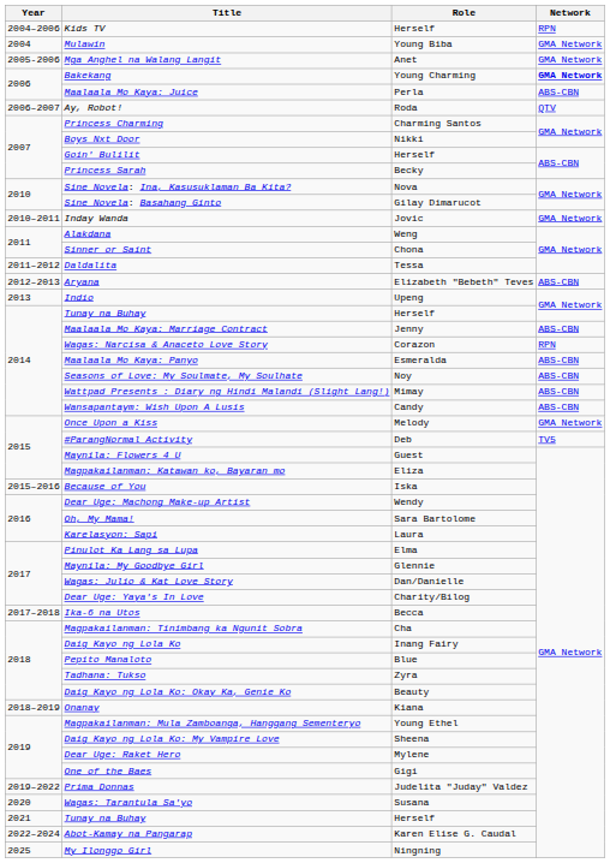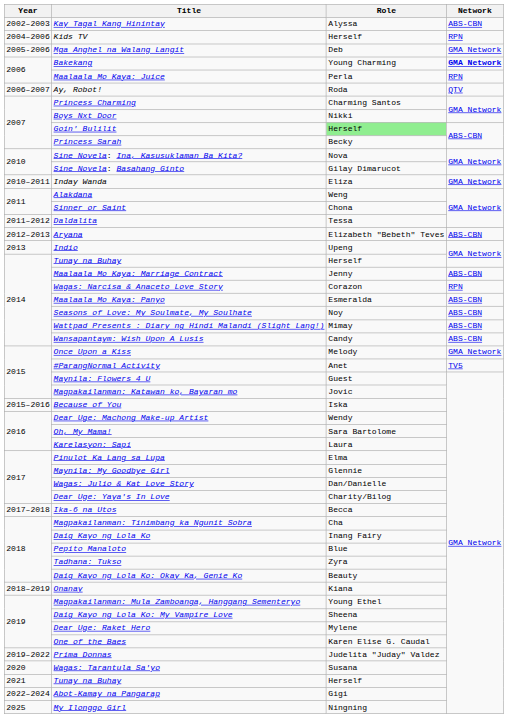+ row: 2002–2003 | Kay Tagal Kang Hinintay | Alyssa | ABS-CBN
- row: 2004 | Mulawin | Young Biba | GMA Network
Mga Anghel na Walang Langit | Role: Anet -> Deb
Maalaala Mo Kaya: Juice | Network: ABS-CBN -> RPN
Goin' Bulilit | Role: no background -> lightgreen background
Inday Wanda | Role: Jovic -> Eliza
#ParangNormal Activity | Role: Deb -> Anet
Magpakailanman: Katawan ko, Bayaran mo | Role: Eliza -> Jovic
One of the Baes | Role: Gigi -> Karen Elise G. Caudal
Abot-Kamay na Pangarap | Role: Karen Elise G. Caudal -> Gigi
